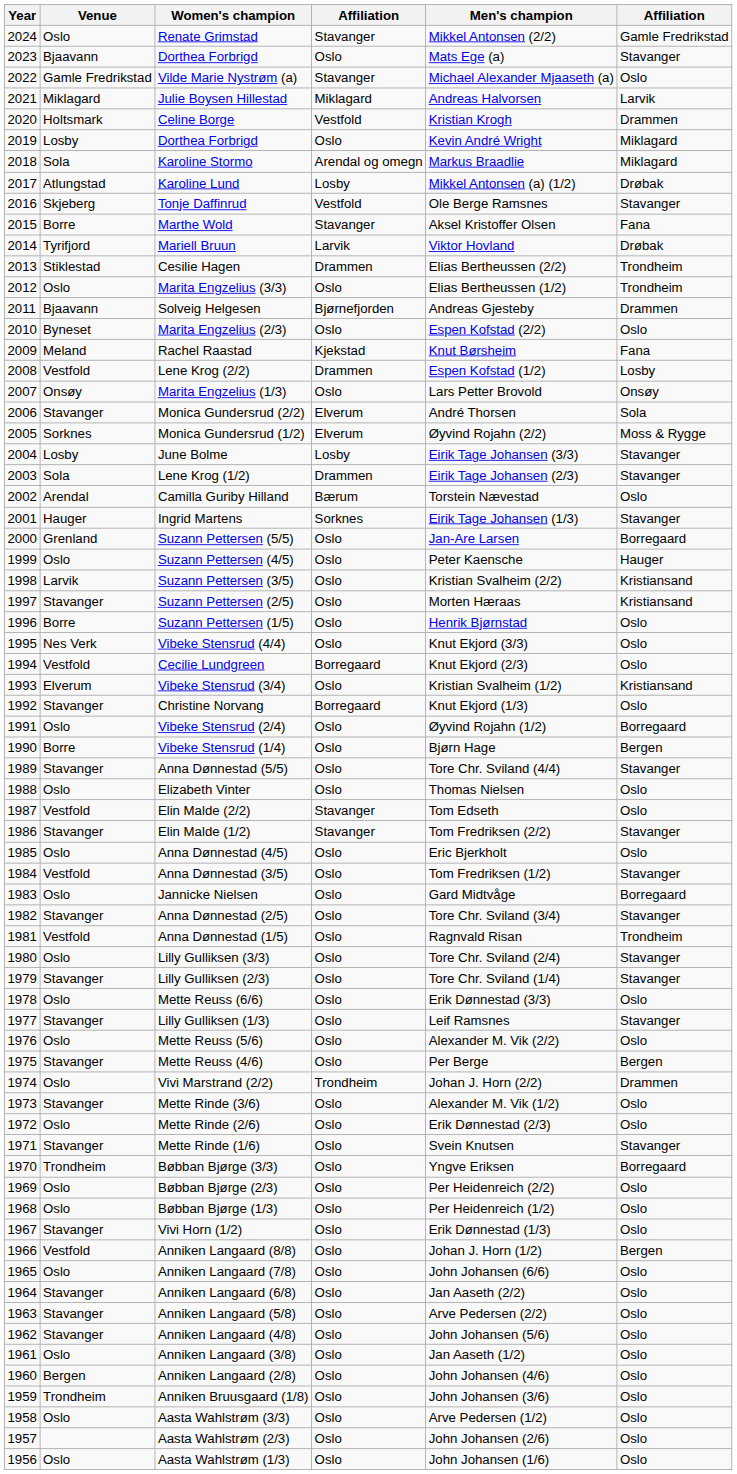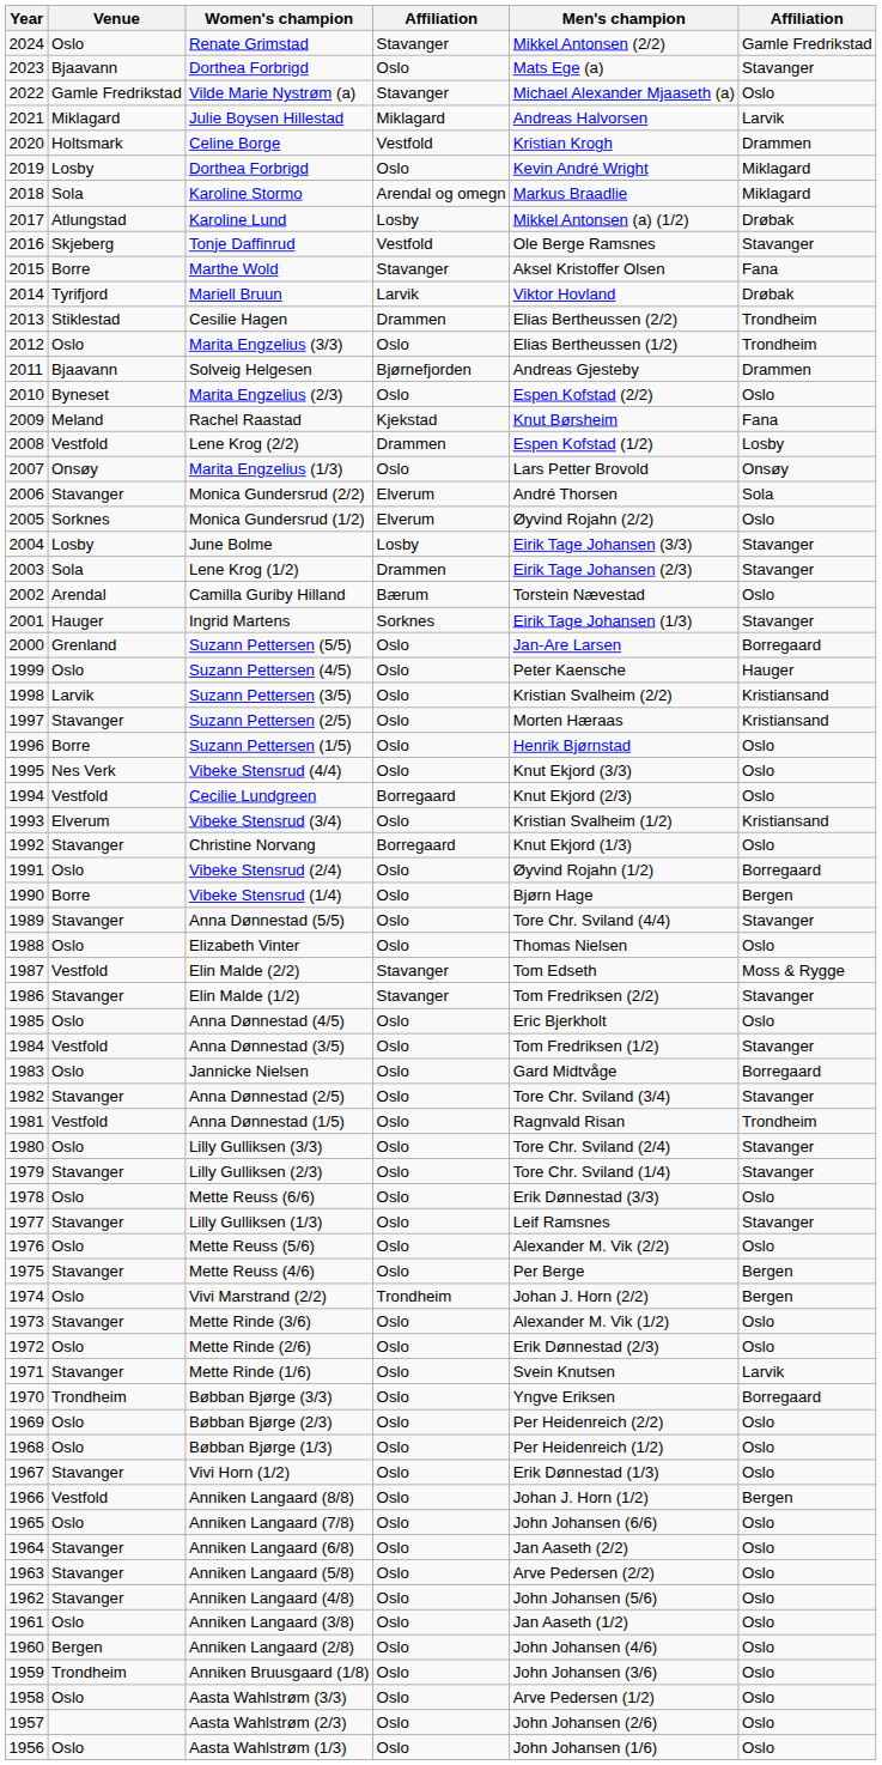Monica Gundersrud (1/2) | column 6: Moss & Rygge -> Oslo
Elin Malde (2/2) | column 6: Oslo -> Moss & Rygge
Vivi Marstrand (2/2) | column 6: Drammen -> Bergen
Mette Rinde (1/6) | column 6: Stavanger -> Larvik
